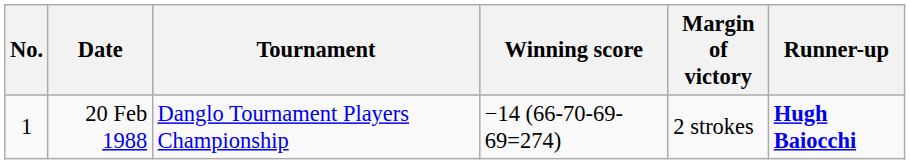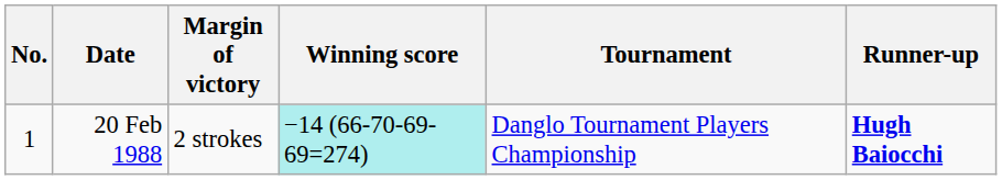columns swapped: Tournament <-> Margin of victory
20 Feb 1988 | Winning score: no background -> paleturquoise background
